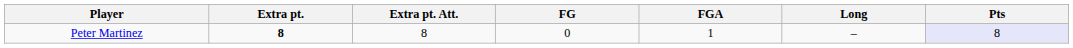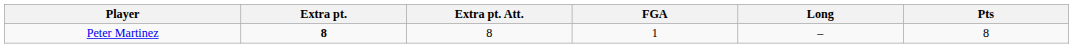- column: FG | 0
Peter Martinez | Pts: lavender background -> no background
